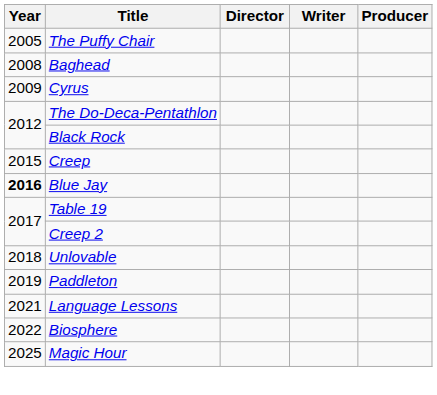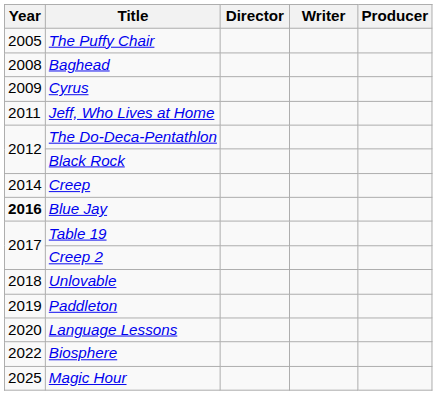+ row: 2011 | Jeff, Who Lives at Home
Creep | Year: 2015 -> 2014
Language Lessons | Year: 2021 -> 2020
